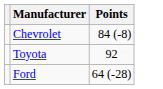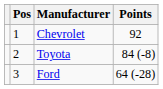+ column: Pos | 1 | 2 | 3
Chevrolet | Points: 84 (-8) -> 92
Toyota | Points: 92 -> 84 (-8)
